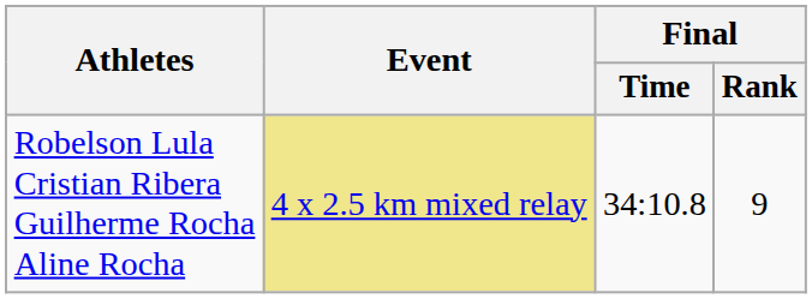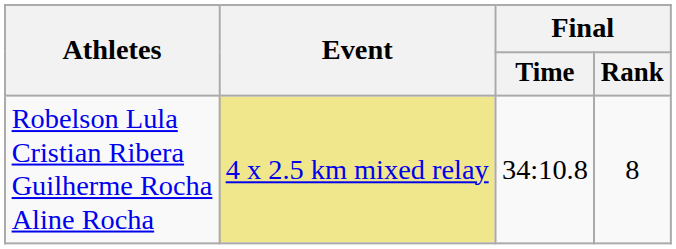Robelson Lula Cristian Ribera Guilherme Rocha Aline Rocha | Final / Rank: 9 -> 8
